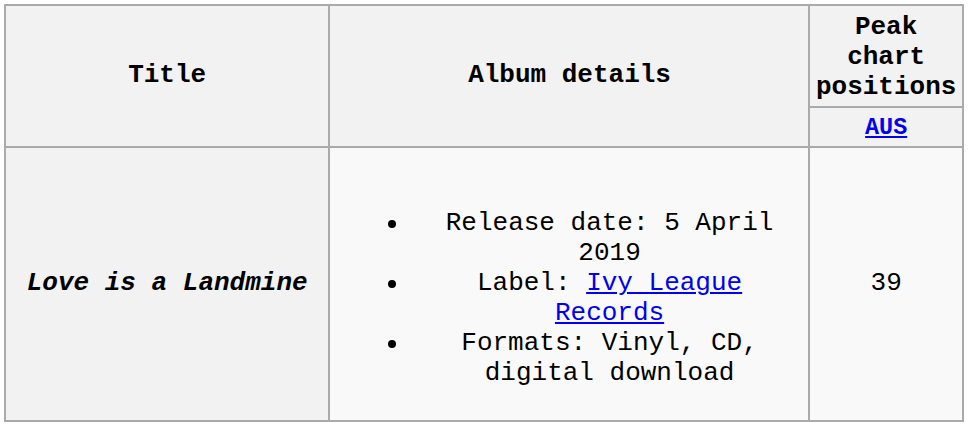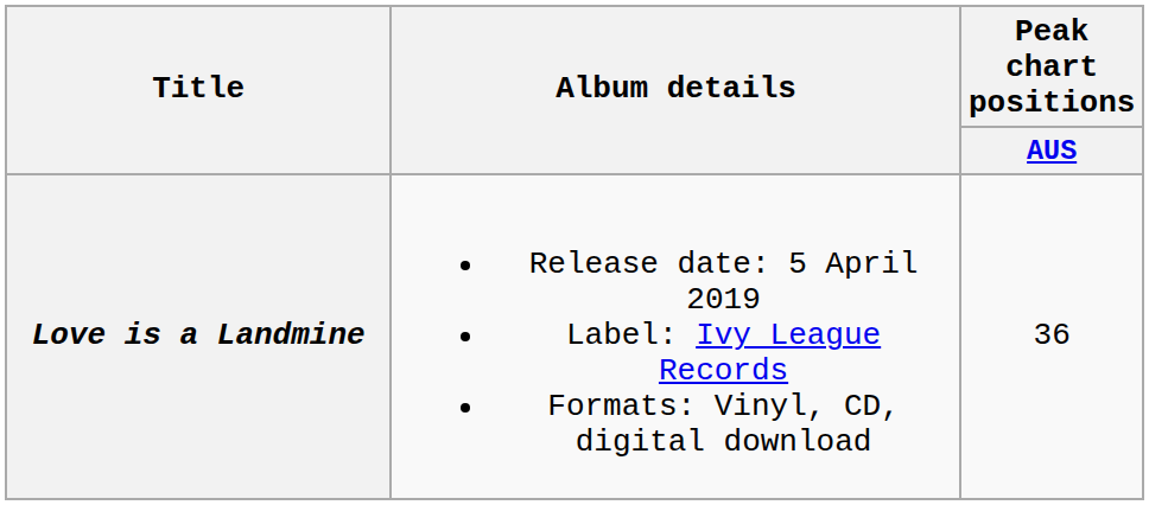Love is a Landmine | Peak chart positions / AUS: 39 -> 36
